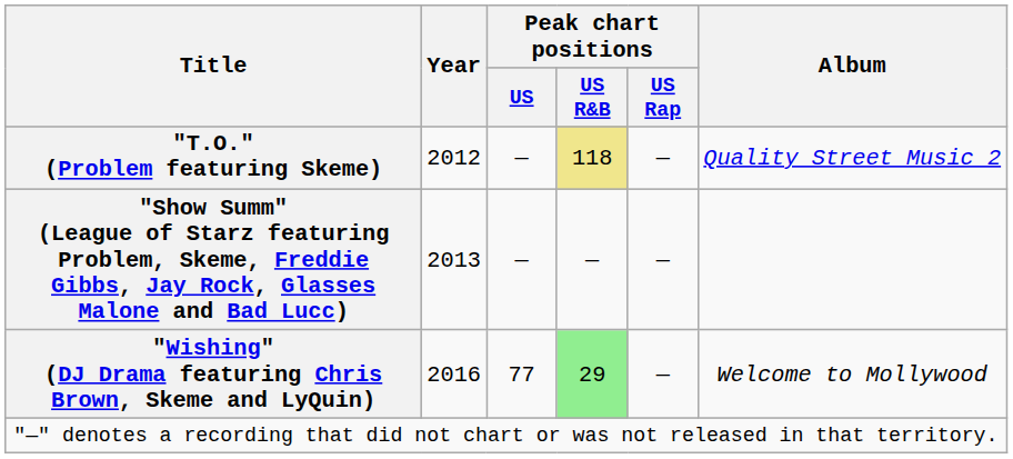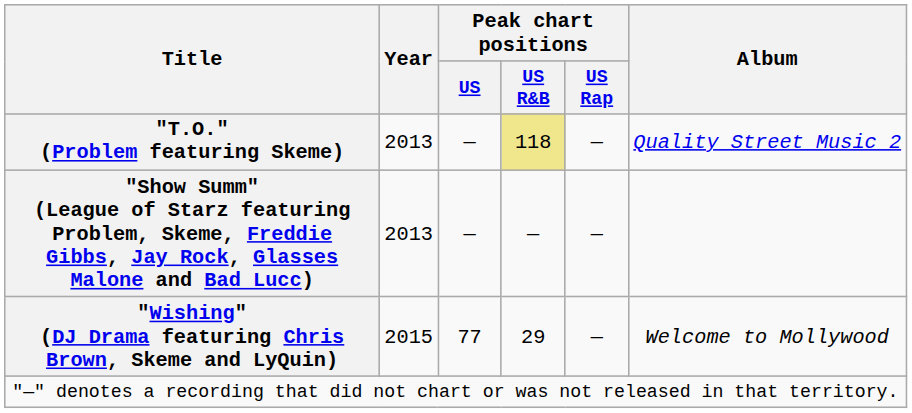"T.O." (Problem featuring Skeme) | Year: 2012 -> 2013
"Wishing" (DJ Drama featuring Chris Brown, Skeme and LyQuin) | Year: 2016 -> 2015
"Wishing" (DJ Drama featuring Chris Brown, Skeme and LyQuin) | Peak chart positions / US R&B: lightgreen background -> no background
